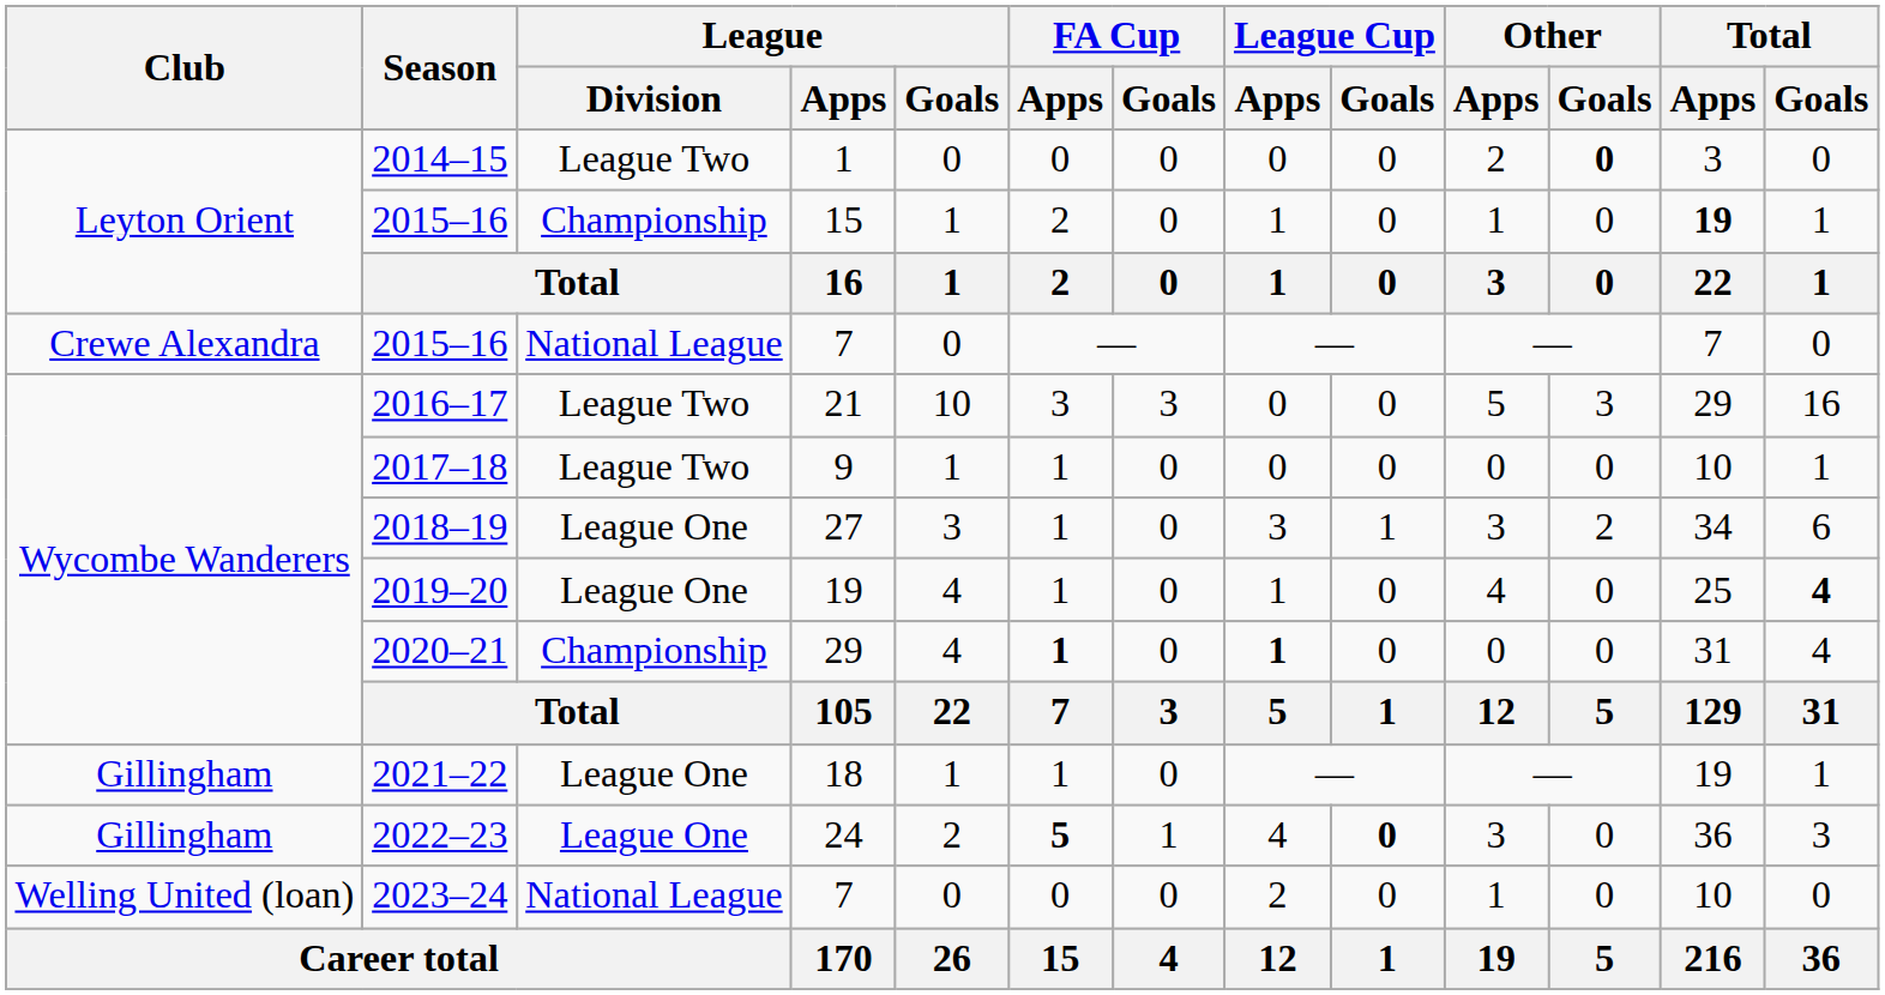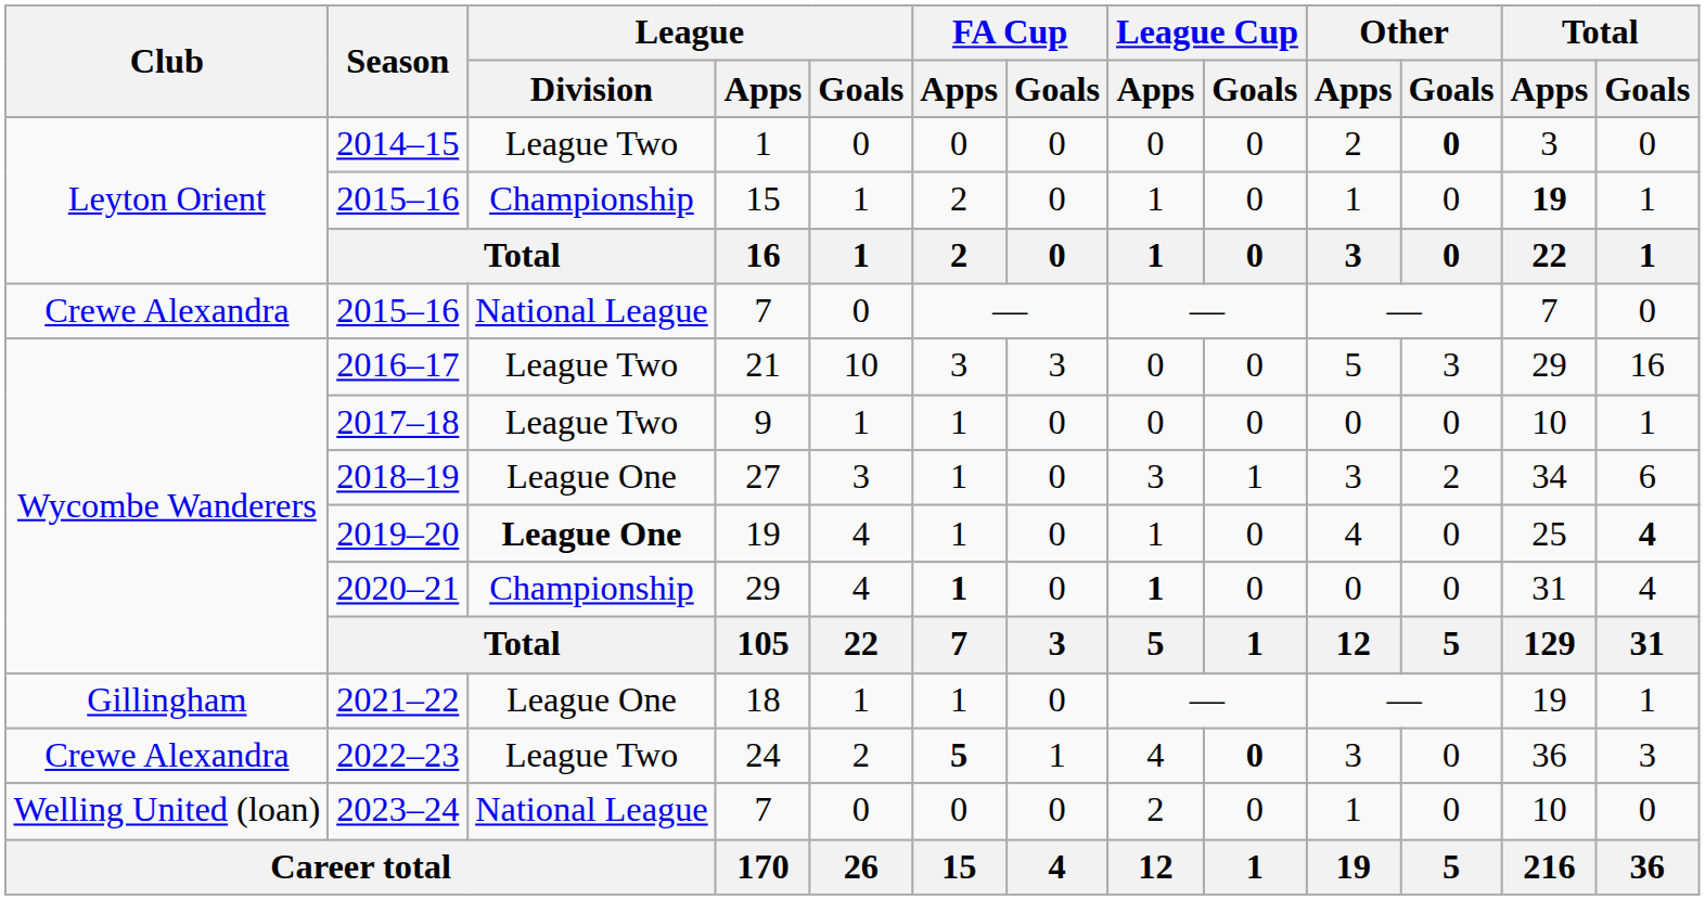2019–20 | League / Division: normal -> bold
2022–23 | Club: Gillingham -> Crewe Alexandra
2022–23 | League / Division: League One -> League Two
